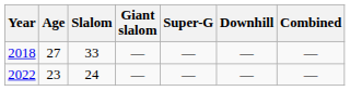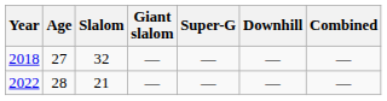2018 | Slalom: 33 -> 32
2022 | Age: 23 -> 28
2022 | Slalom: 24 -> 21
